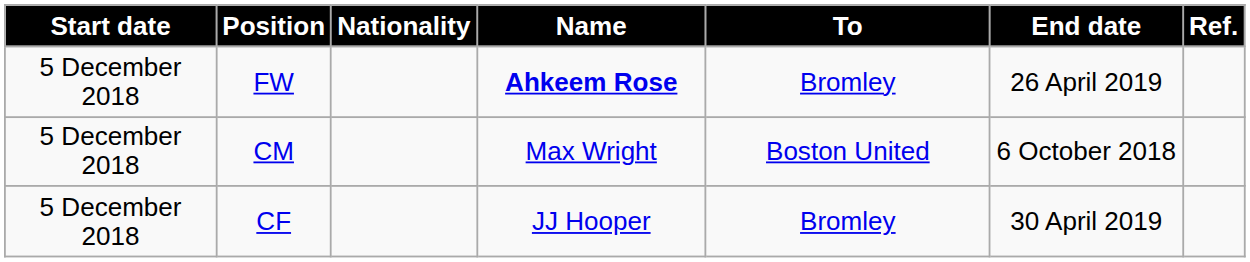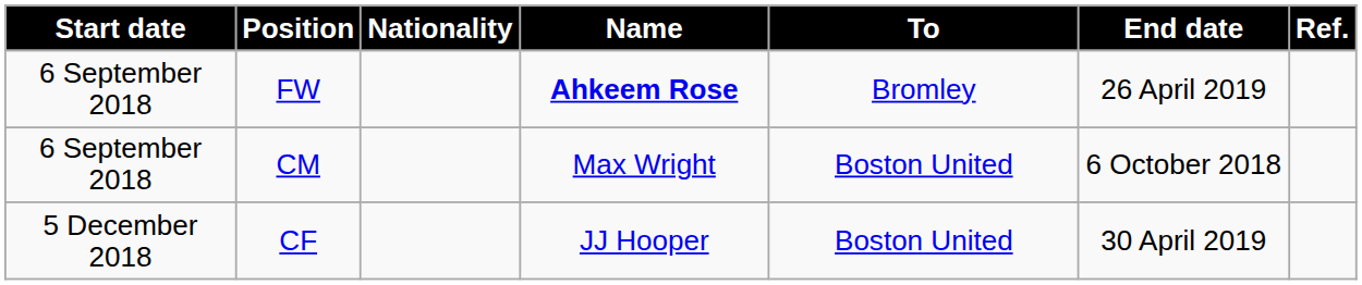FW | Start date: 5 December 2018 -> 6 September 2018
CM | Start date: 5 December 2018 -> 6 September 2018
CF | To: Bromley -> Boston United
